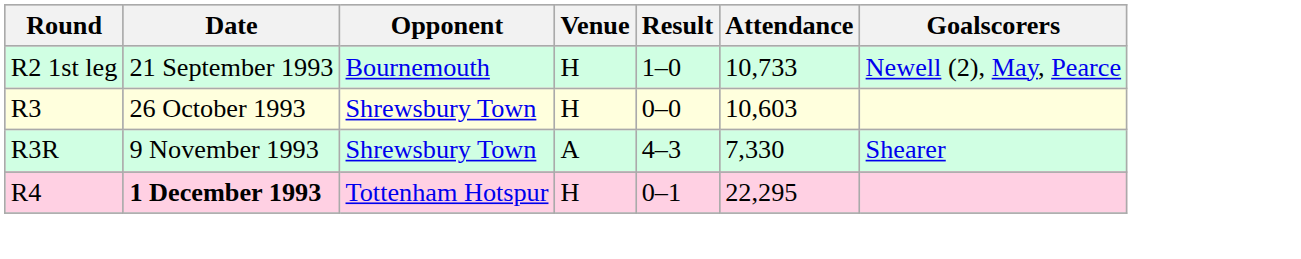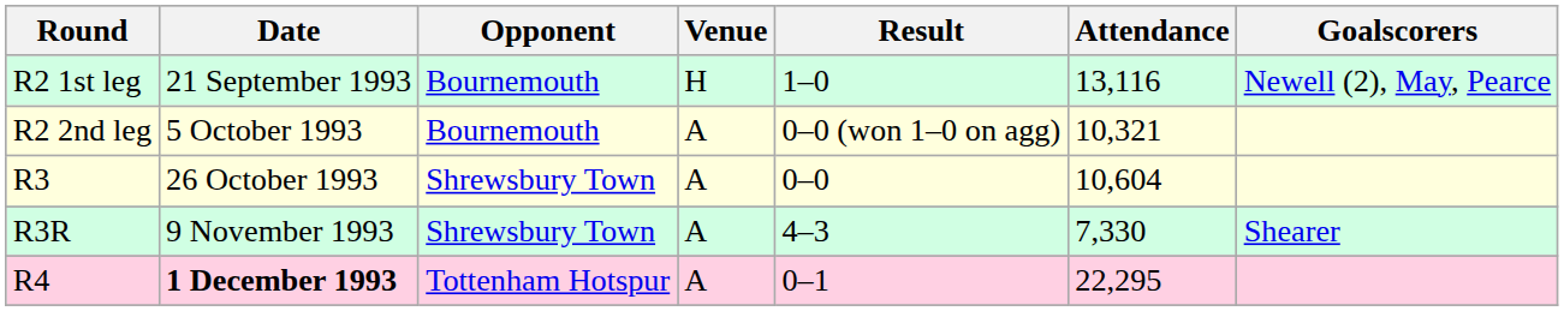R2 1st leg | Attendance: 10,733 -> 13,116
+ row: R2 2nd leg | 5 October 1993 | Bournemouth | A | 0–0 (won 1–0 on agg) | 10,321
R3 | Venue: H -> A
R3 | Attendance: 10,603 -> 10,604
R4 | Venue: H -> A
